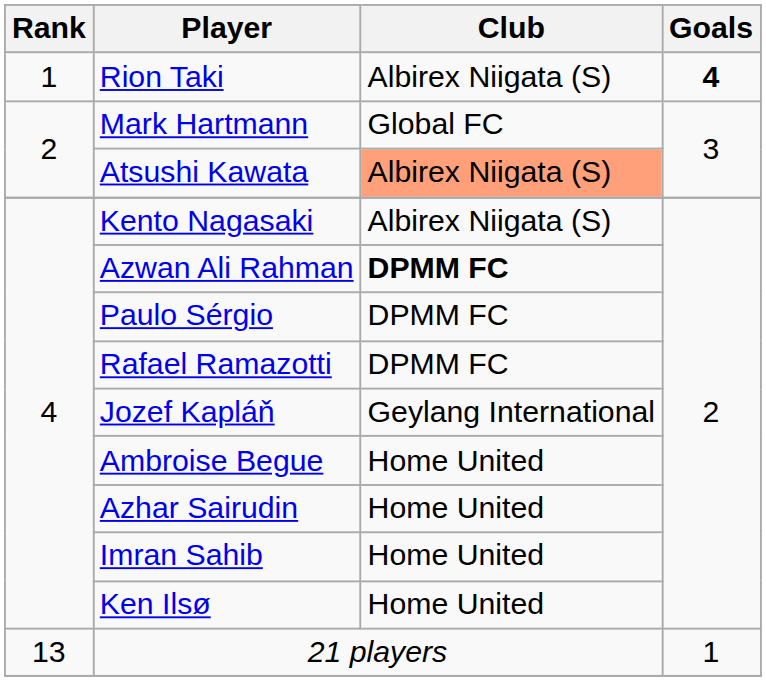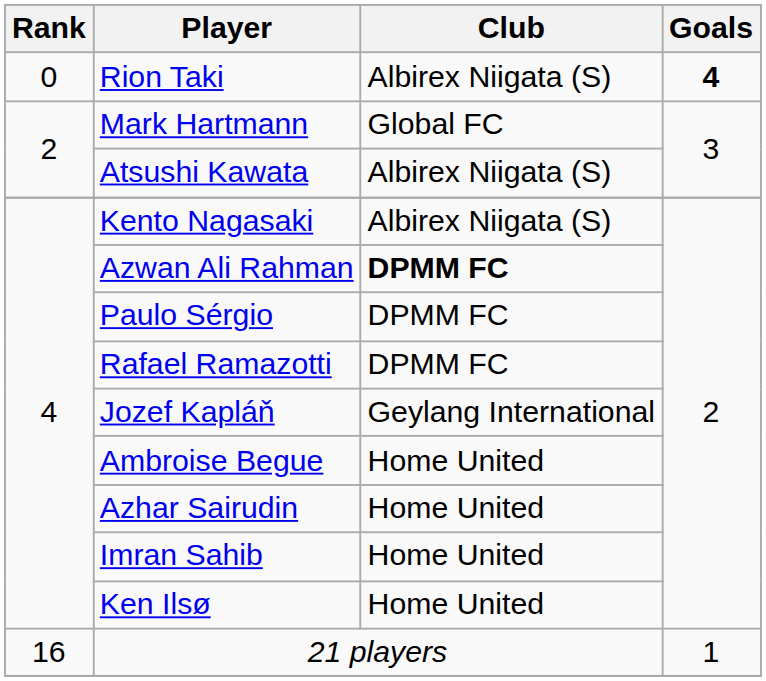Rion Taki | Rank: 1 -> 0
Atsushi Kawata | Club: lightsalmon background -> no background
21 players | Rank: 13 -> 16
